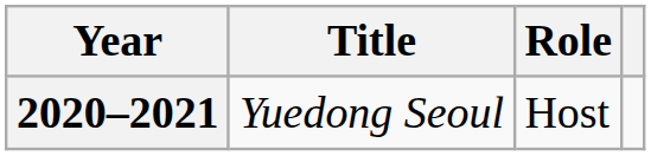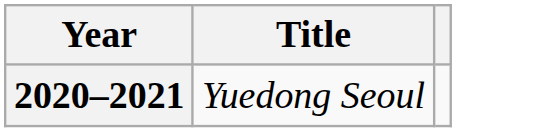- column: Role | Host
